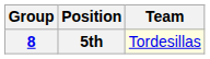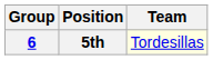5th | Group: 8 -> 6
